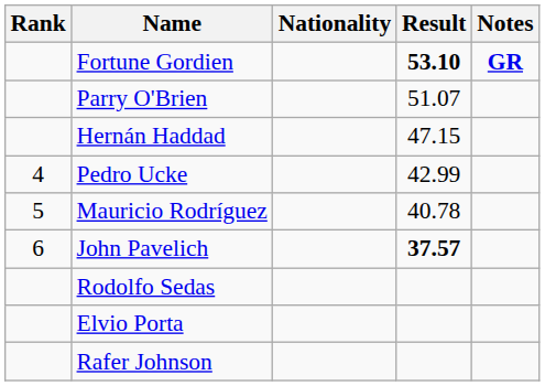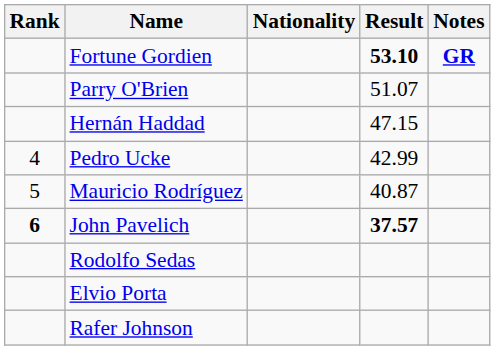Mauricio Rodríguez | Result: 40.78 -> 40.87
John Pavelich | Rank: normal -> bold
